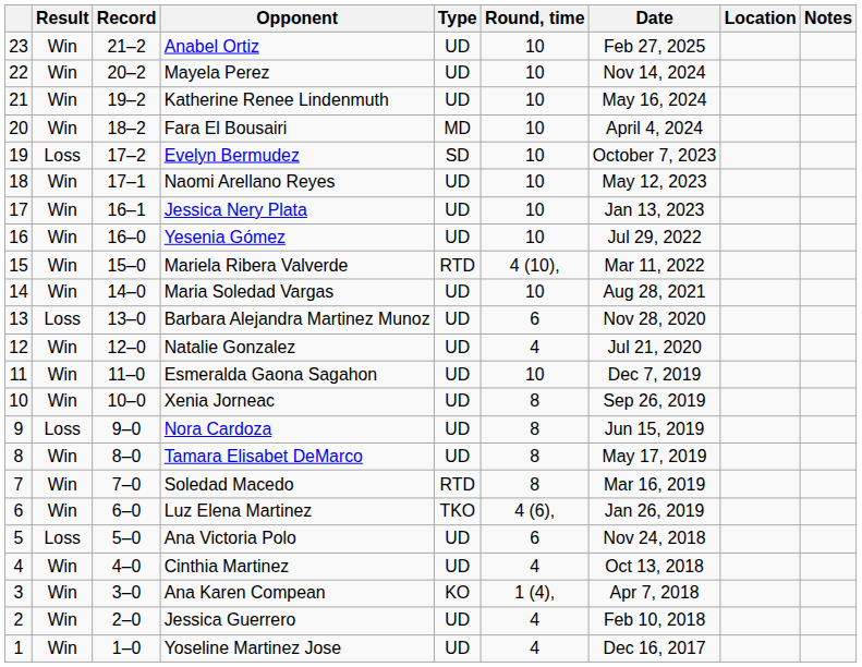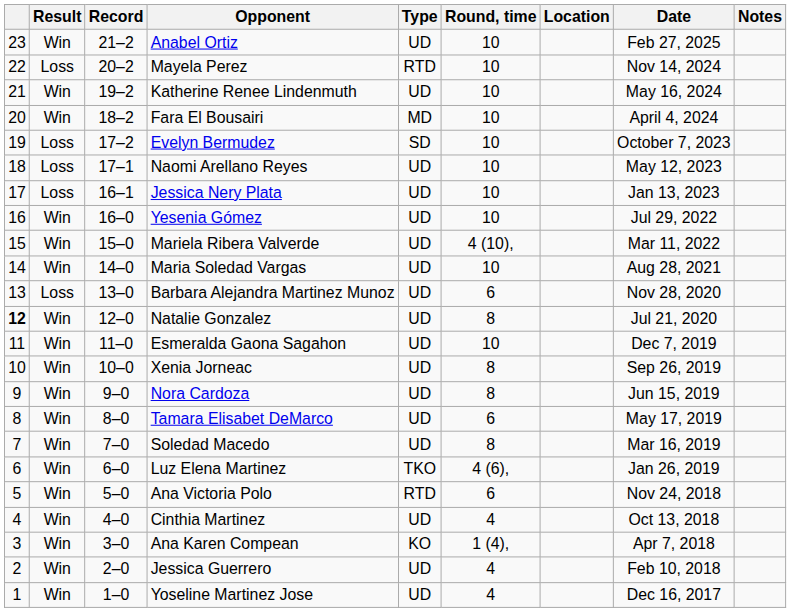columns swapped: Date <-> Location
Mayela Perez | Result: Win -> Loss
Mayela Perez | Type: UD -> RTD
Naomi Arellano Reyes | Result: Win -> Loss
Jessica Nery Plata | Result: Win -> Loss
Mariela Ribera Valverde | Type: RTD -> UD
Natalie Gonzalez | column 1: normal -> bold
Natalie Gonzalez | Round, time: 4 -> 8
Nora Cardoza | Result: Loss -> Win
Tamara Elisabet DeMarco | Round, time: 8 -> 6
Soledad Macedo | Type: RTD -> UD
Ana Victoria Polo | Result: Loss -> Win
Ana Victoria Polo | Type: UD -> RTD
